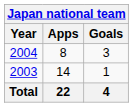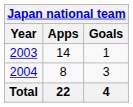rows swapped: 2003 <-> 2004
